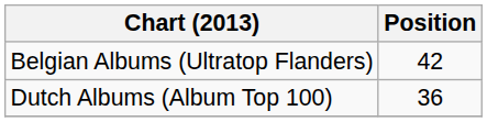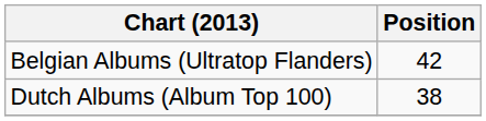Dutch Albums (Album Top 100) | Position: 36 -> 38
